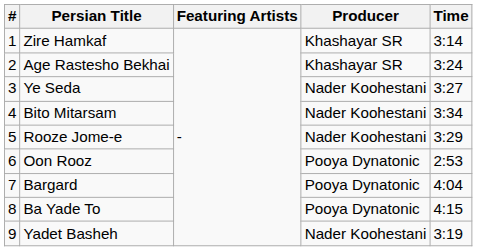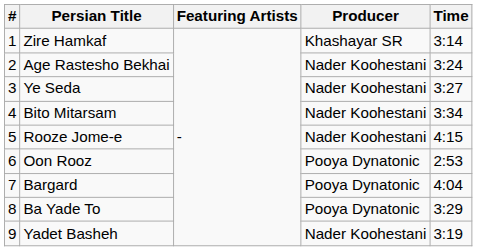Age Rastesho Bekhai | Producer: Khashayar SR -> Nader Koohestani
Rooze Jome-e | Time: 3:29 -> 4:15
Ba Yade To | Time: 4:15 -> 3:29
